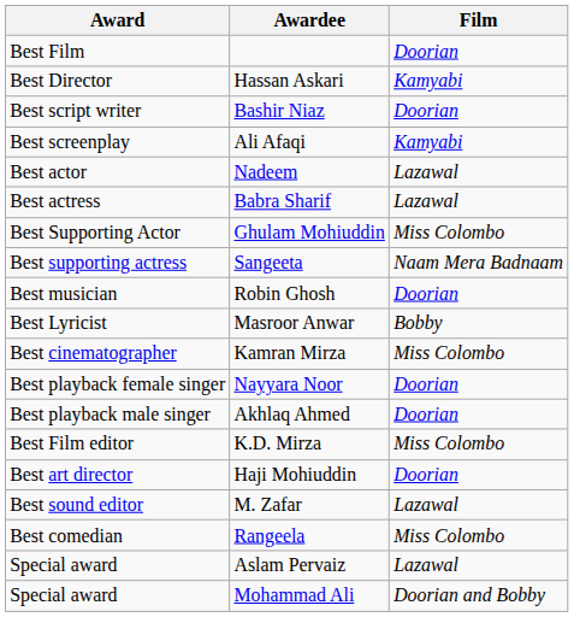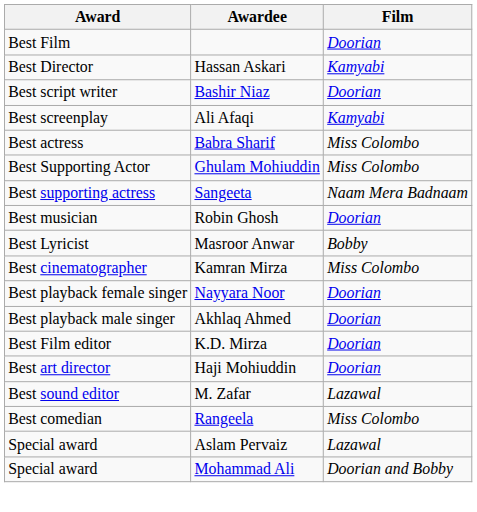- row: Best actor | Nadeem | Lazawal
Babra Sharif | Film: Lazawal -> Miss Colombo
K.D. Mirza | Film: Miss Colombo -> Doorian
